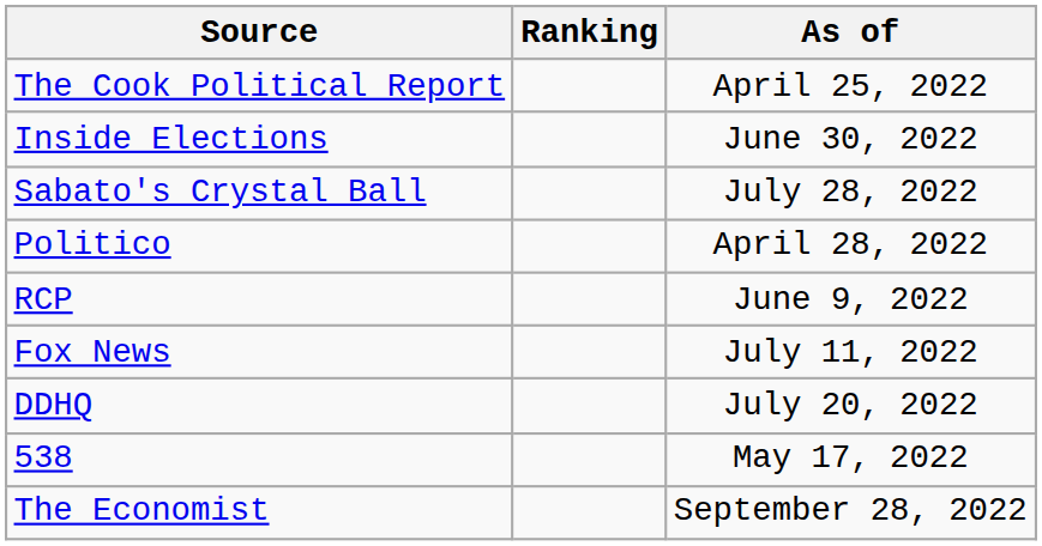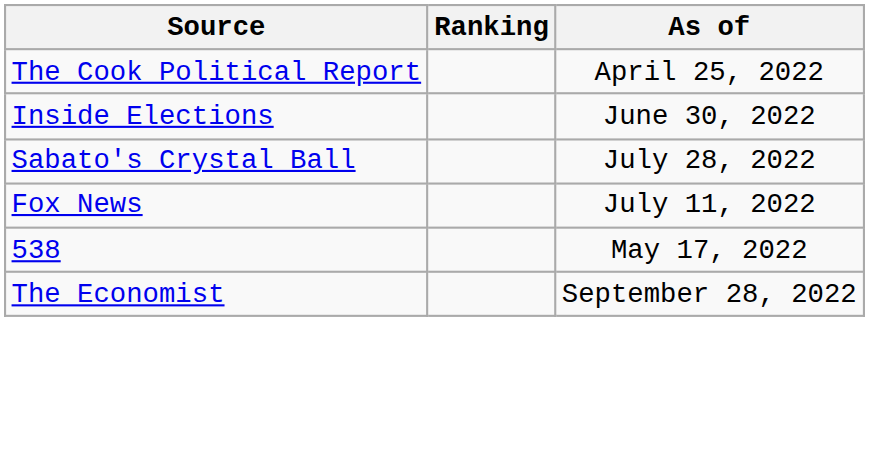- row: Politico | April 28, 2022
- row: RCP | June 9, 2022
- row: DDHQ | July 20, 2022
